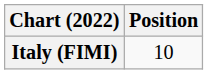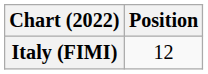Italy (FIMI) | Position: 10 -> 12
